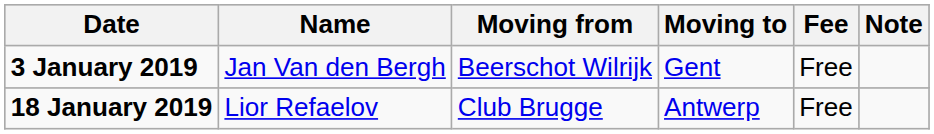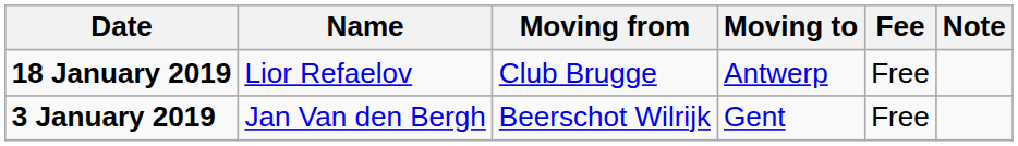rows swapped: 3 January 2019 <-> 18 January 2019
